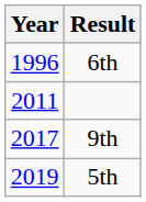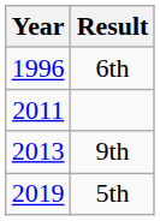9th | Year: 2017 -> 2013
